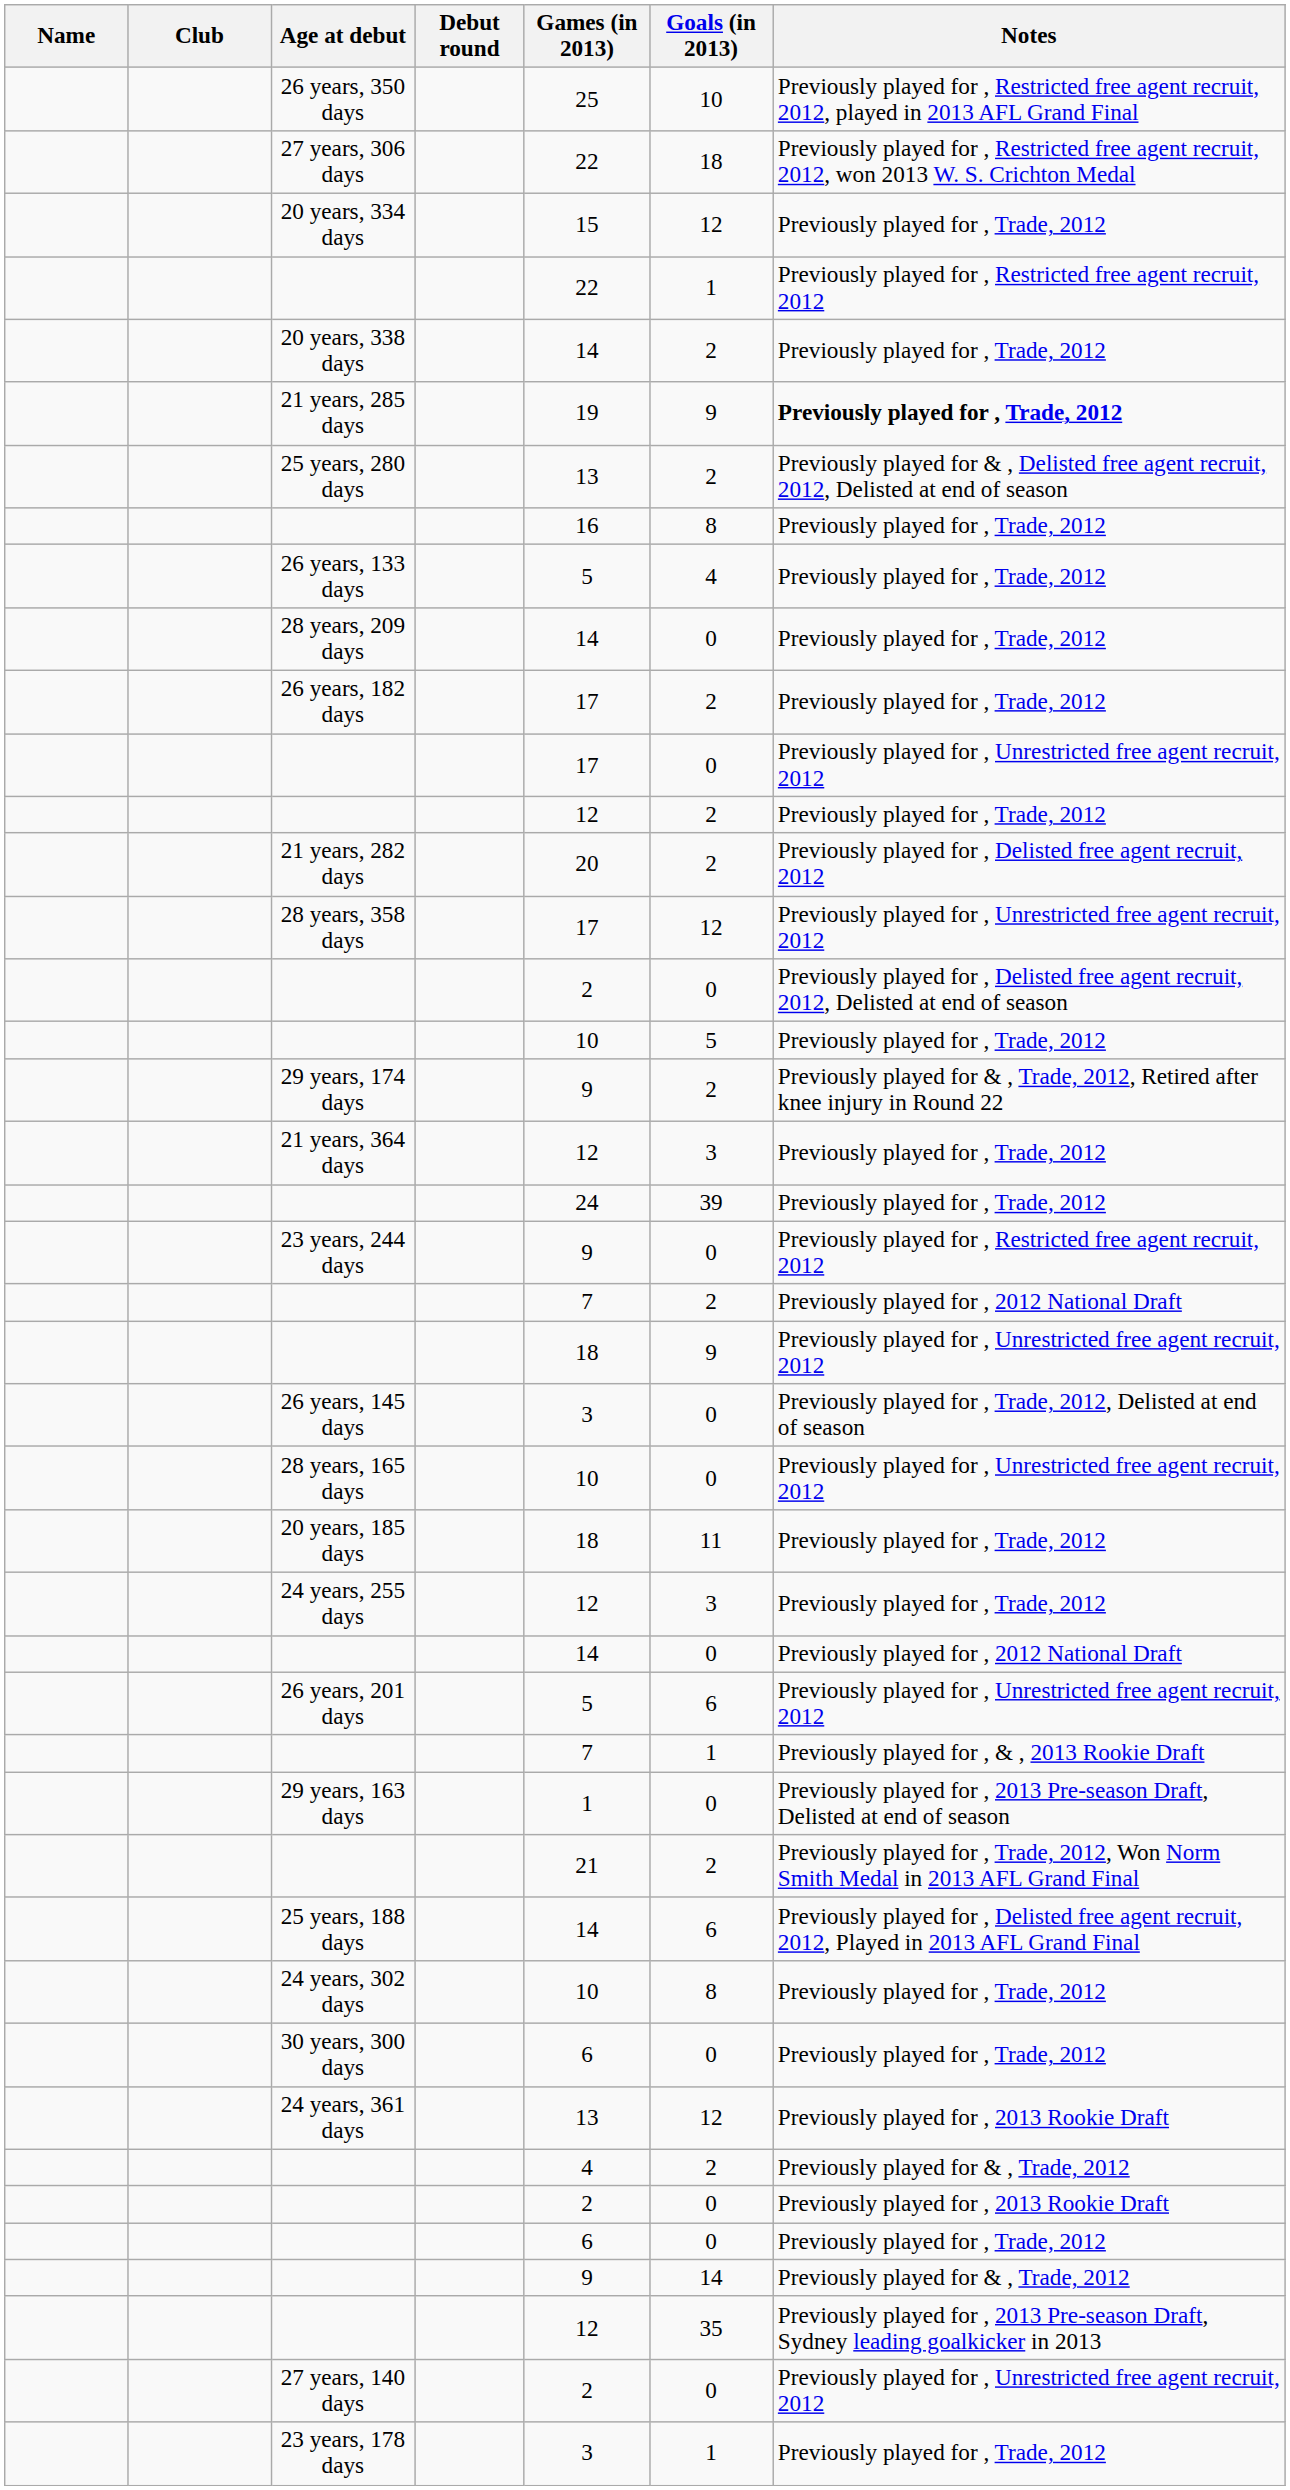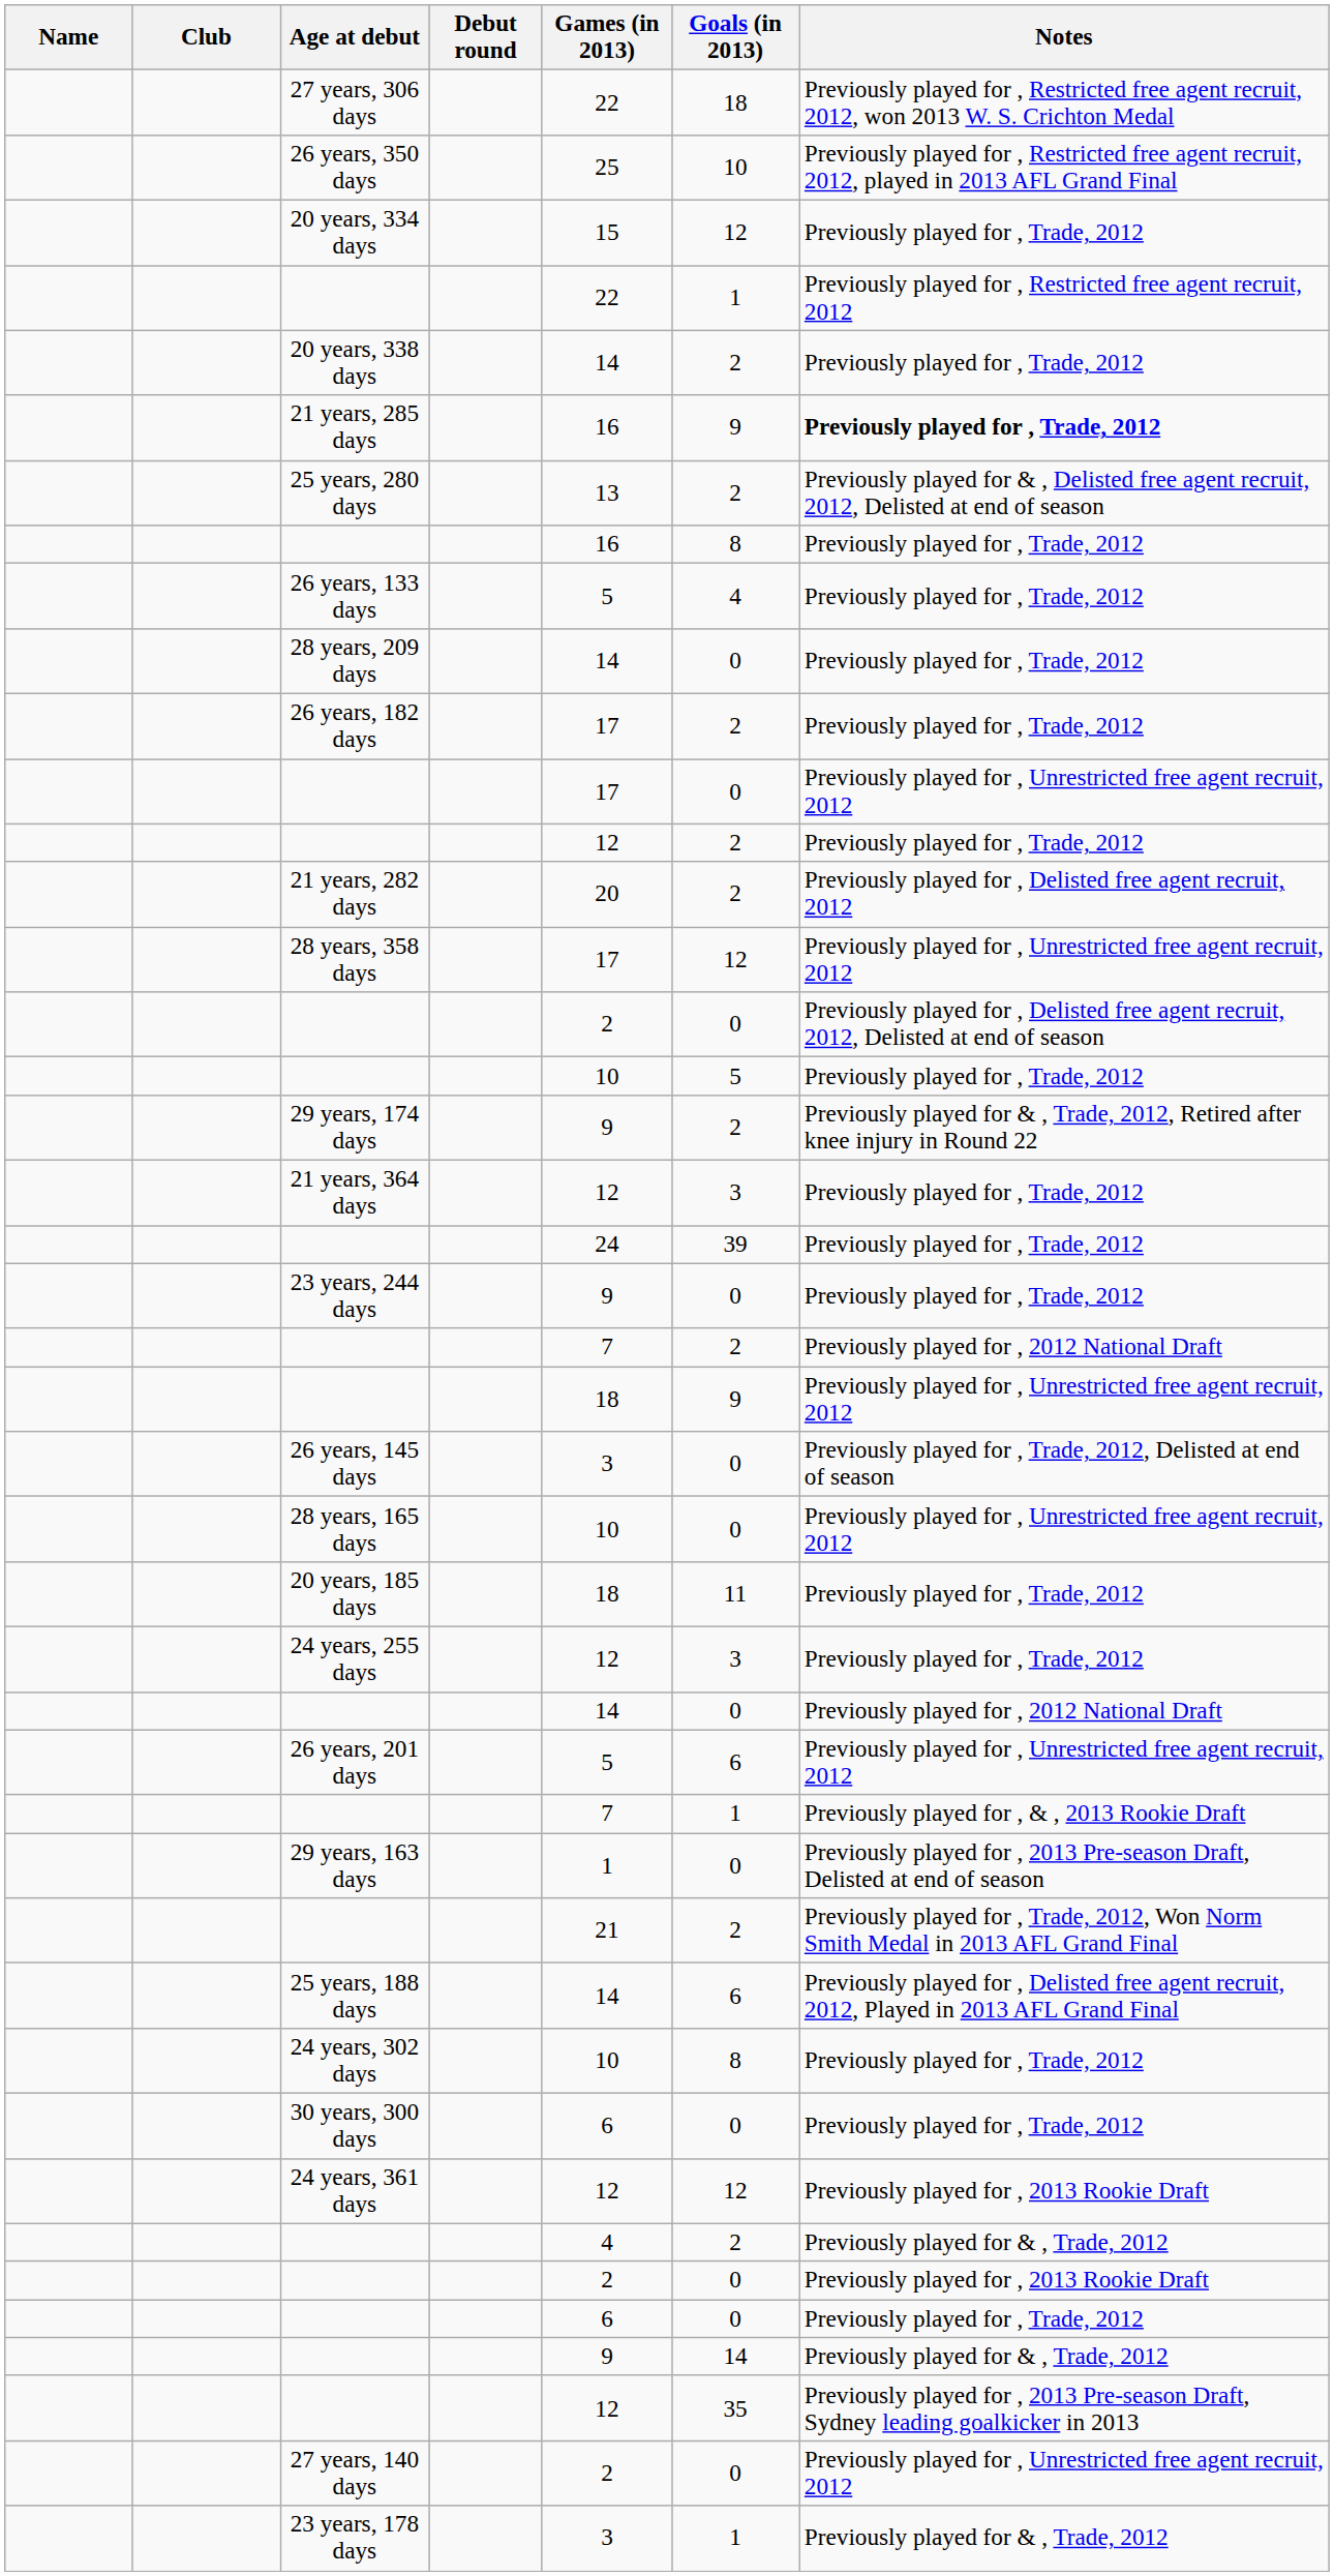rows swapped: 27 years, 306 days <-> 26 years, 350 days
21 years, 285 days | Games (in 2013): 19 -> 16
23 years, 244 days | Notes: Previously played for , Restricted free agent recruit, 2012 -> Previously played for , Trade, 2012
24 years, 361 days | Games (in 2013): 13 -> 12
23 years, 178 days | Notes: Previously played for , Trade, 2012 -> Previously played for & , Trade, 2012
